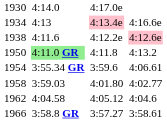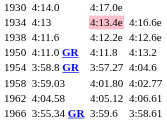1938 | column 7: pink background -> no background
1950 | column 3: lightgreen background -> no background
1954 | column 3: 3:55.34 GR -> 3:58.8 GR
1954 | column 5: 3:59.6 -> 3:57.27
1954 | column 7: 4:06.61 -> 4:04.6
1962 | column 7: 4:04.6 -> 4:06.61
1966 | column 3: 3:58.8 GR -> 3:55.34 GR
1966 | column 5: 3:57.27 -> 3:59.6
